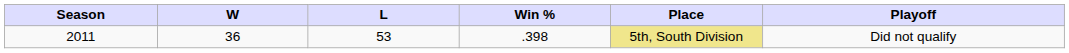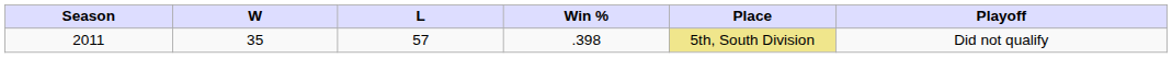2011 | W: 36 -> 35
2011 | L: 53 -> 57
